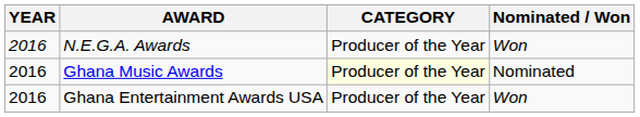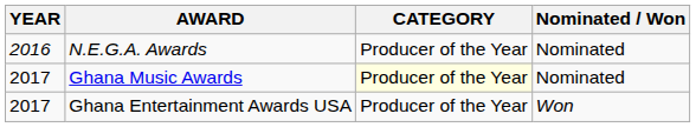N.E.G.A. Awards | Nominated / Won: Won -> Nominated
Ghana Music Awards | YEAR: 2016 -> 2017
Ghana Entertainment Awards USA | YEAR: 2016 -> 2017
